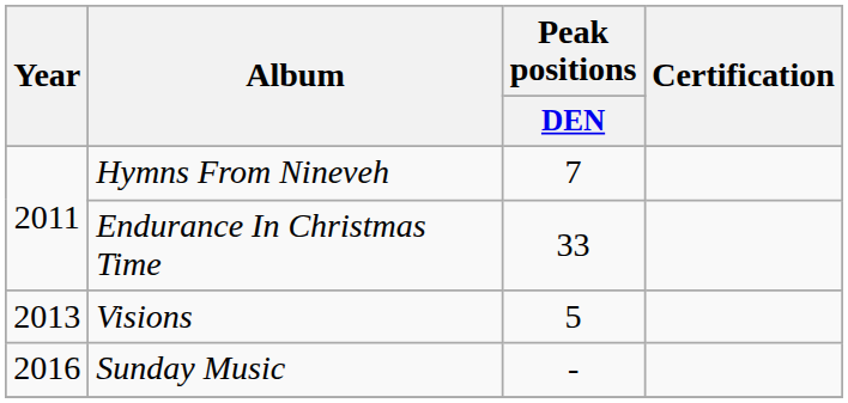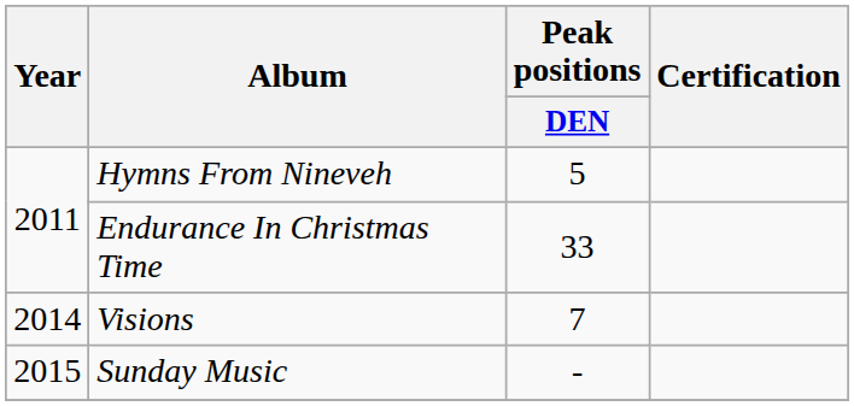Hymns From Nineveh | Peak positions / DEN: 7 -> 5
Visions | Year: 2013 -> 2014
Visions | Peak positions / DEN: 5 -> 7
Sunday Music | Year: 2016 -> 2015
